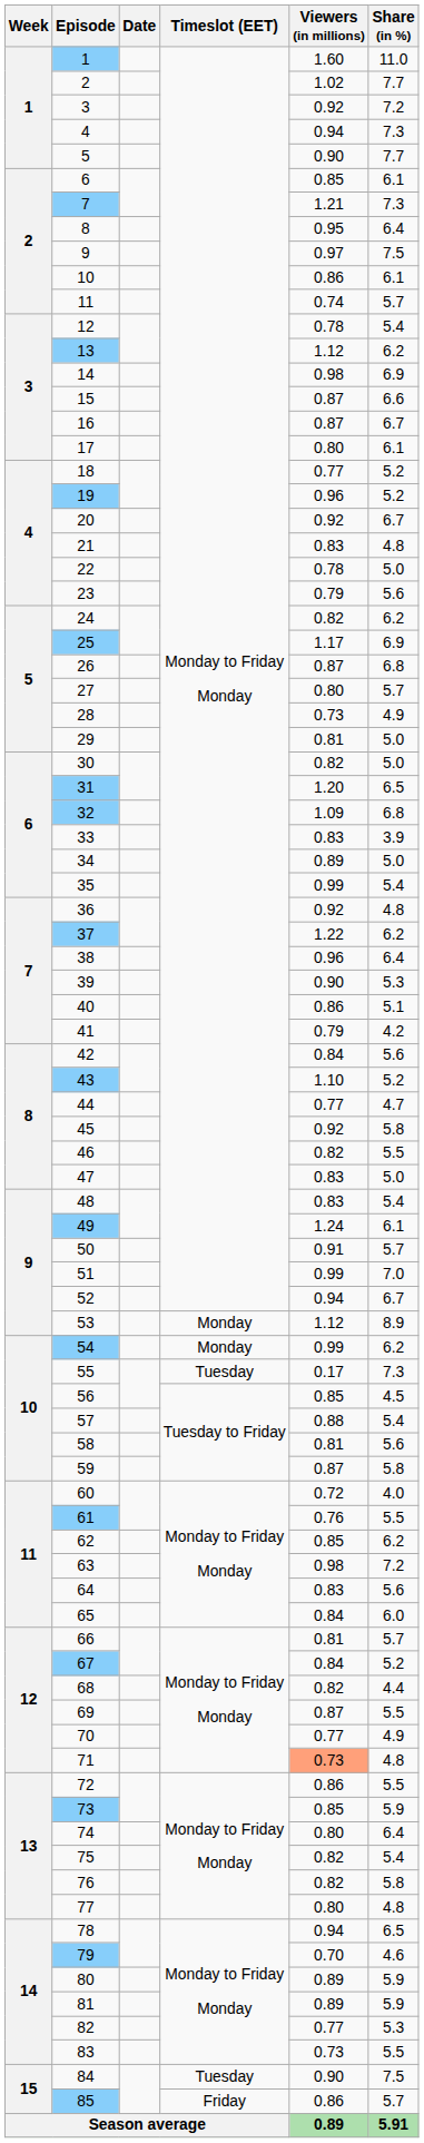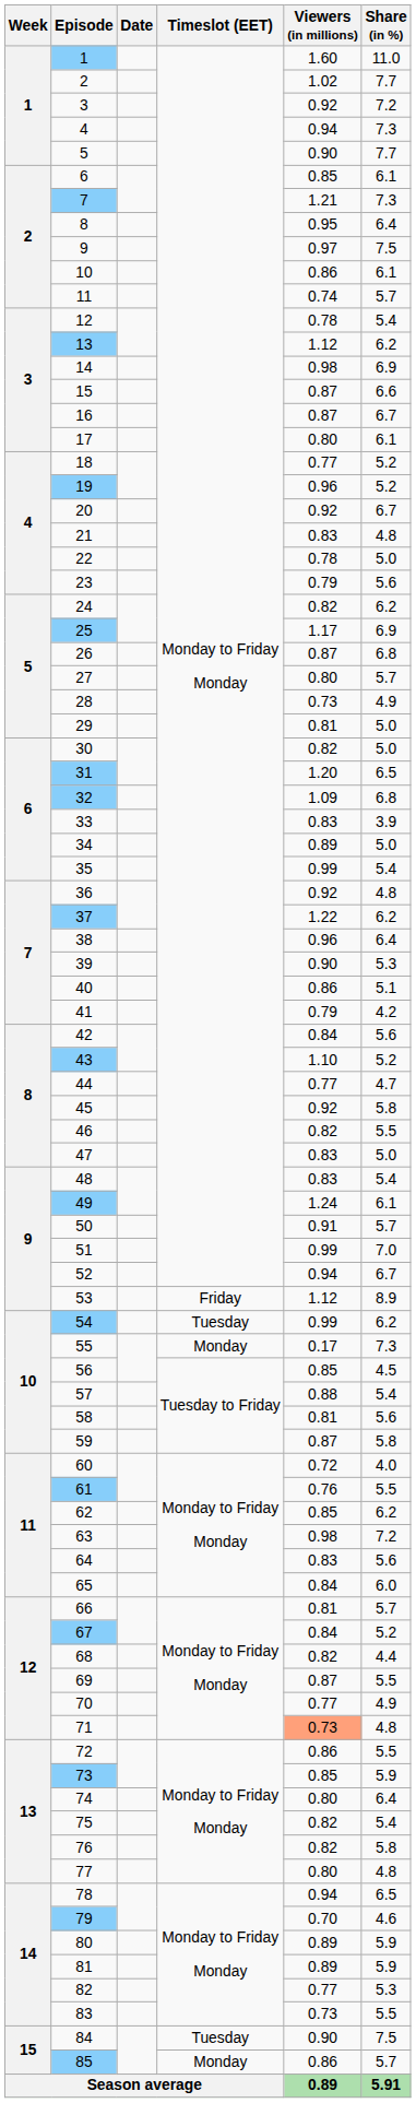53 | Timeslot (EET): Monday -> Friday
54 | Timeslot (EET): Monday -> Tuesday
55 | Timeslot (EET): Tuesday -> Monday
85 | Timeslot (EET): Friday -> Monday
